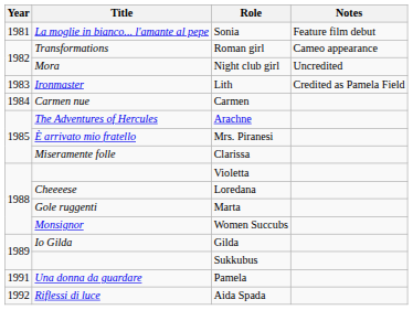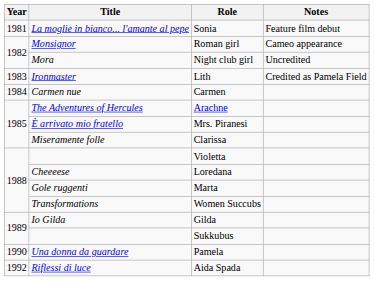Roman girl | Title: Transformations -> Monsignor
Women Succubs | Title: Monsignor -> Transformations
Pamela | Year: 1991 -> 1990
